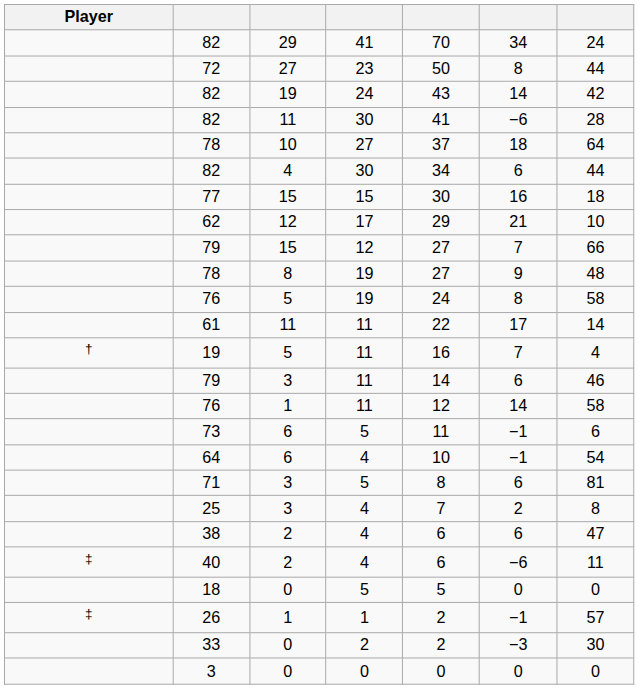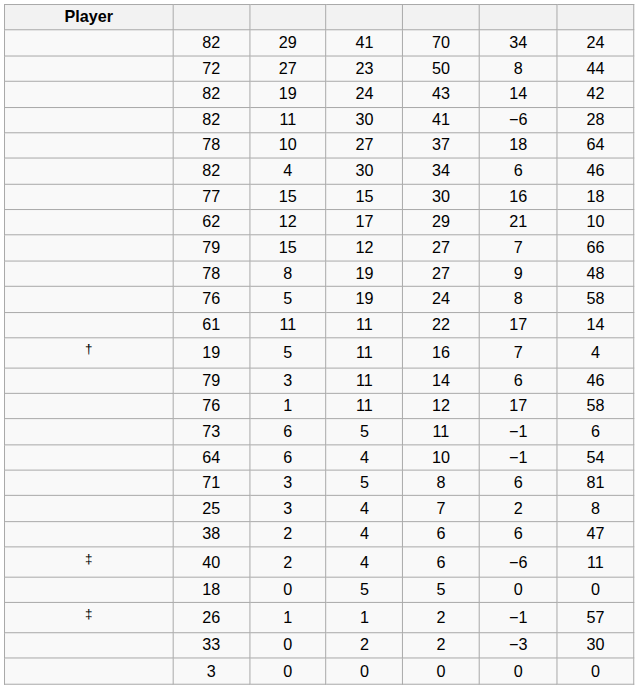82 / 4 | column 7: 44 -> 46
76 / 1 | column 6: 14 -> 17
